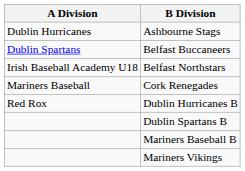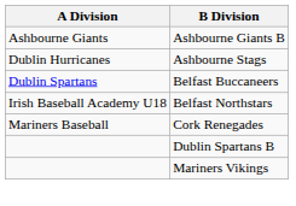+ row: Ashbourne Giants | Ashbourne Giants B
- row: Red Rox | Dublin Hurricanes B
- row: Mariners Baseball B
